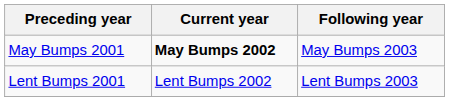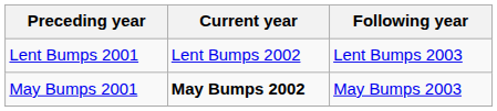rows swapped: May Bumps 2001 <-> Lent Bumps 2001
